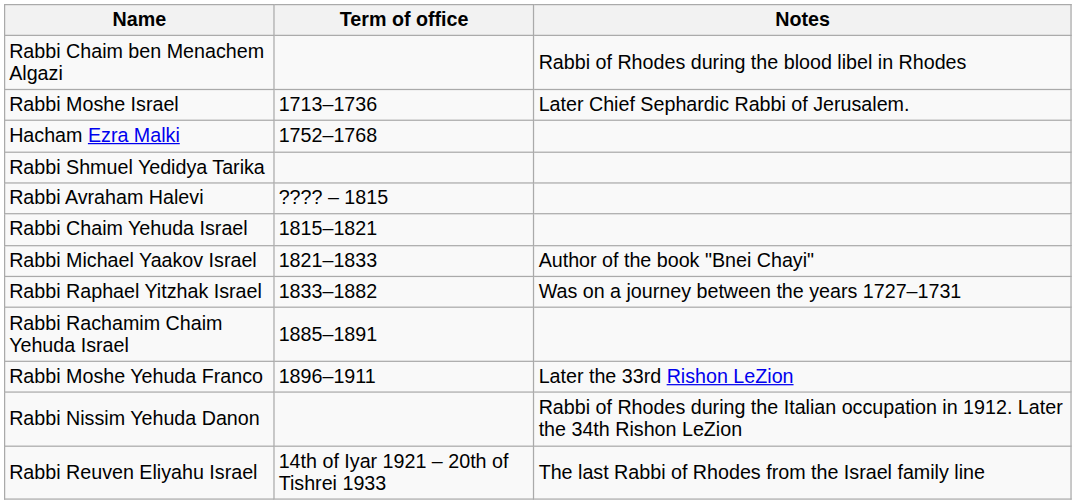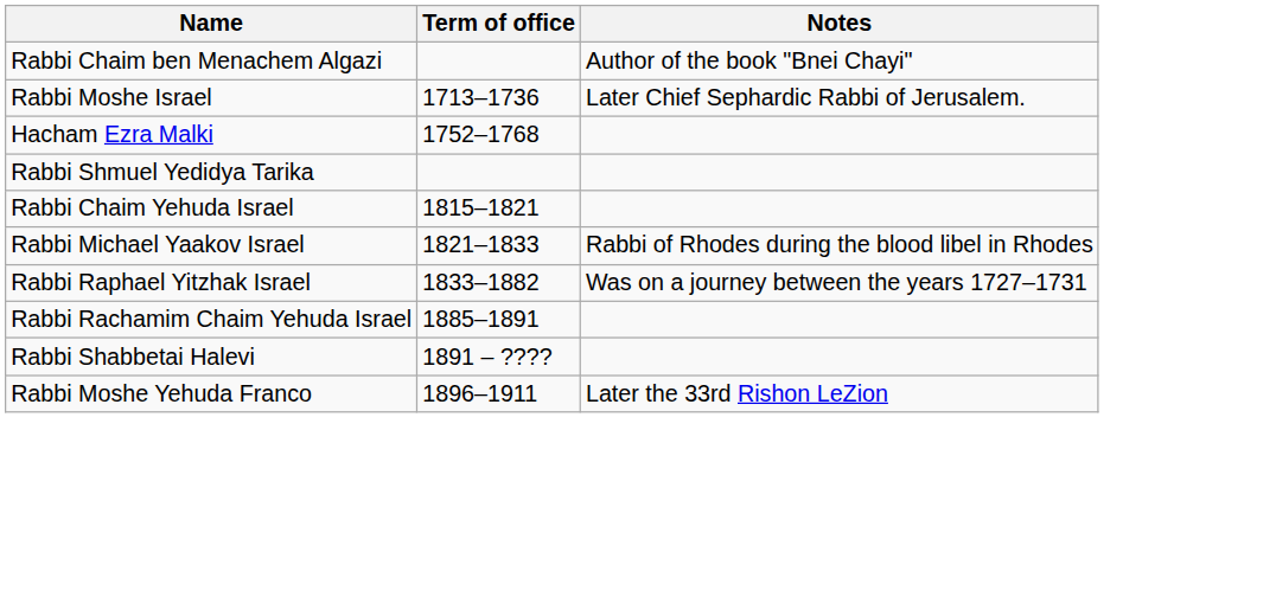Rabbi Chaim ben Menachem Algazi | Notes: Rabbi of Rhodes during the blood libel in Rhodes -> Author of the book "Bnei Chayi"
- row: Rabbi Avraham Halevi | ???? – 1815
Rabbi Michael Yaakov Israel | Notes: Author of the book "Bnei Chayi" -> Rabbi of Rhodes during the blood libel in Rhodes
+ row: Rabbi Shabbetai Halevi | 1891 – ????
- row: Rabbi Nissim Yehuda Danon | Rabbi of Rhodes during the Italian occupation in 1912. Later the 34th Rishon LeZion
- row: Rabbi Reuven Eliyahu Israel | 14th of Iyar 1921 – 20th of Tishrei 1933 | The last Rabbi of Rhodes from the Israel family line
